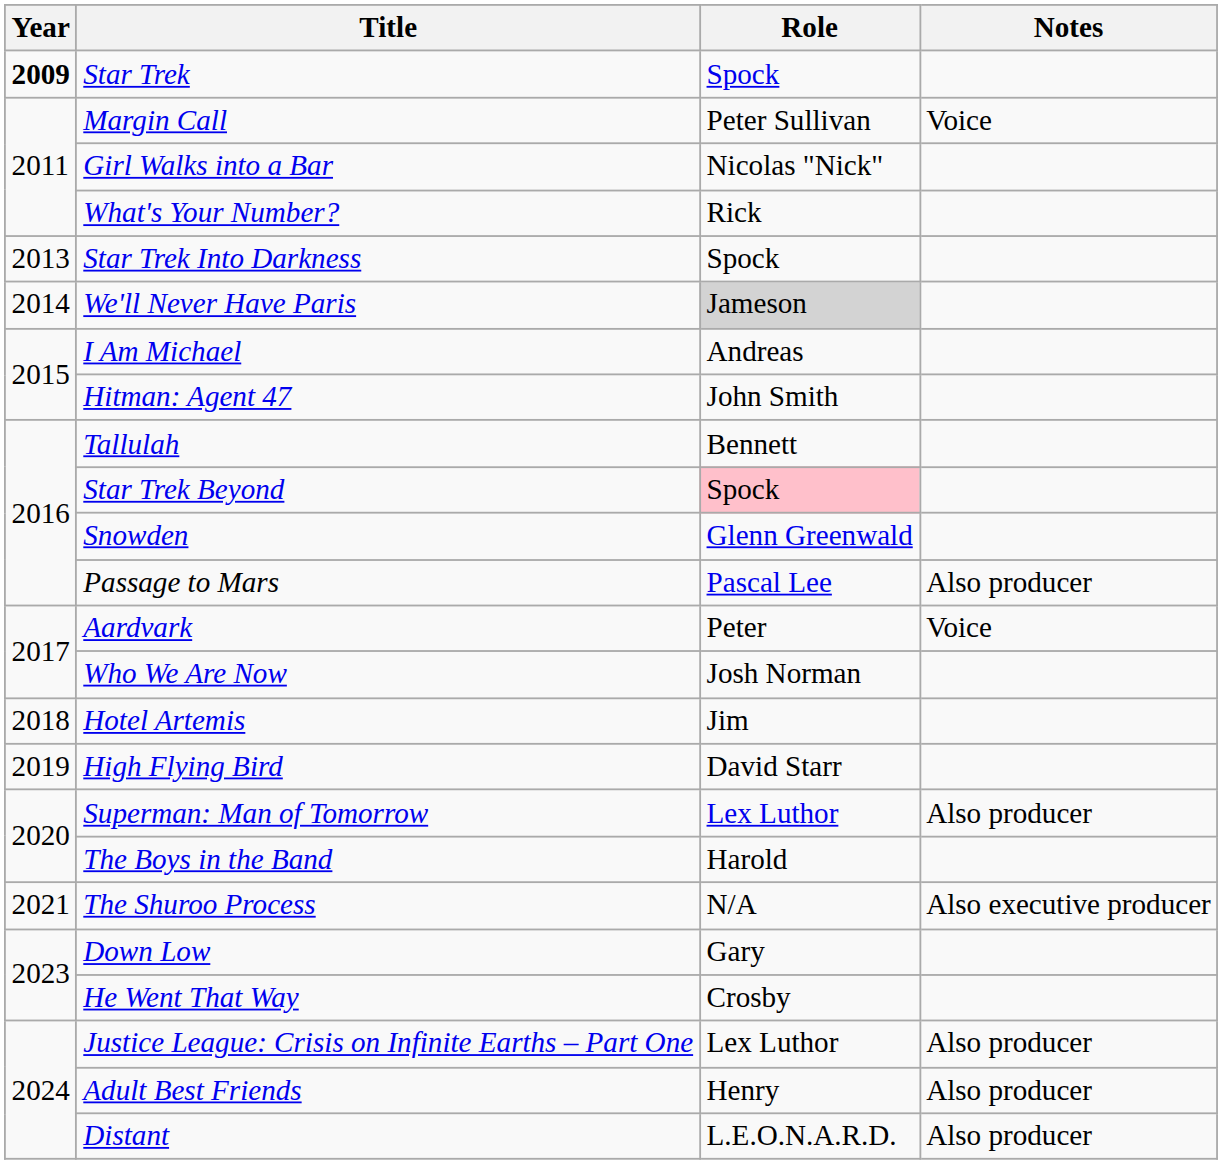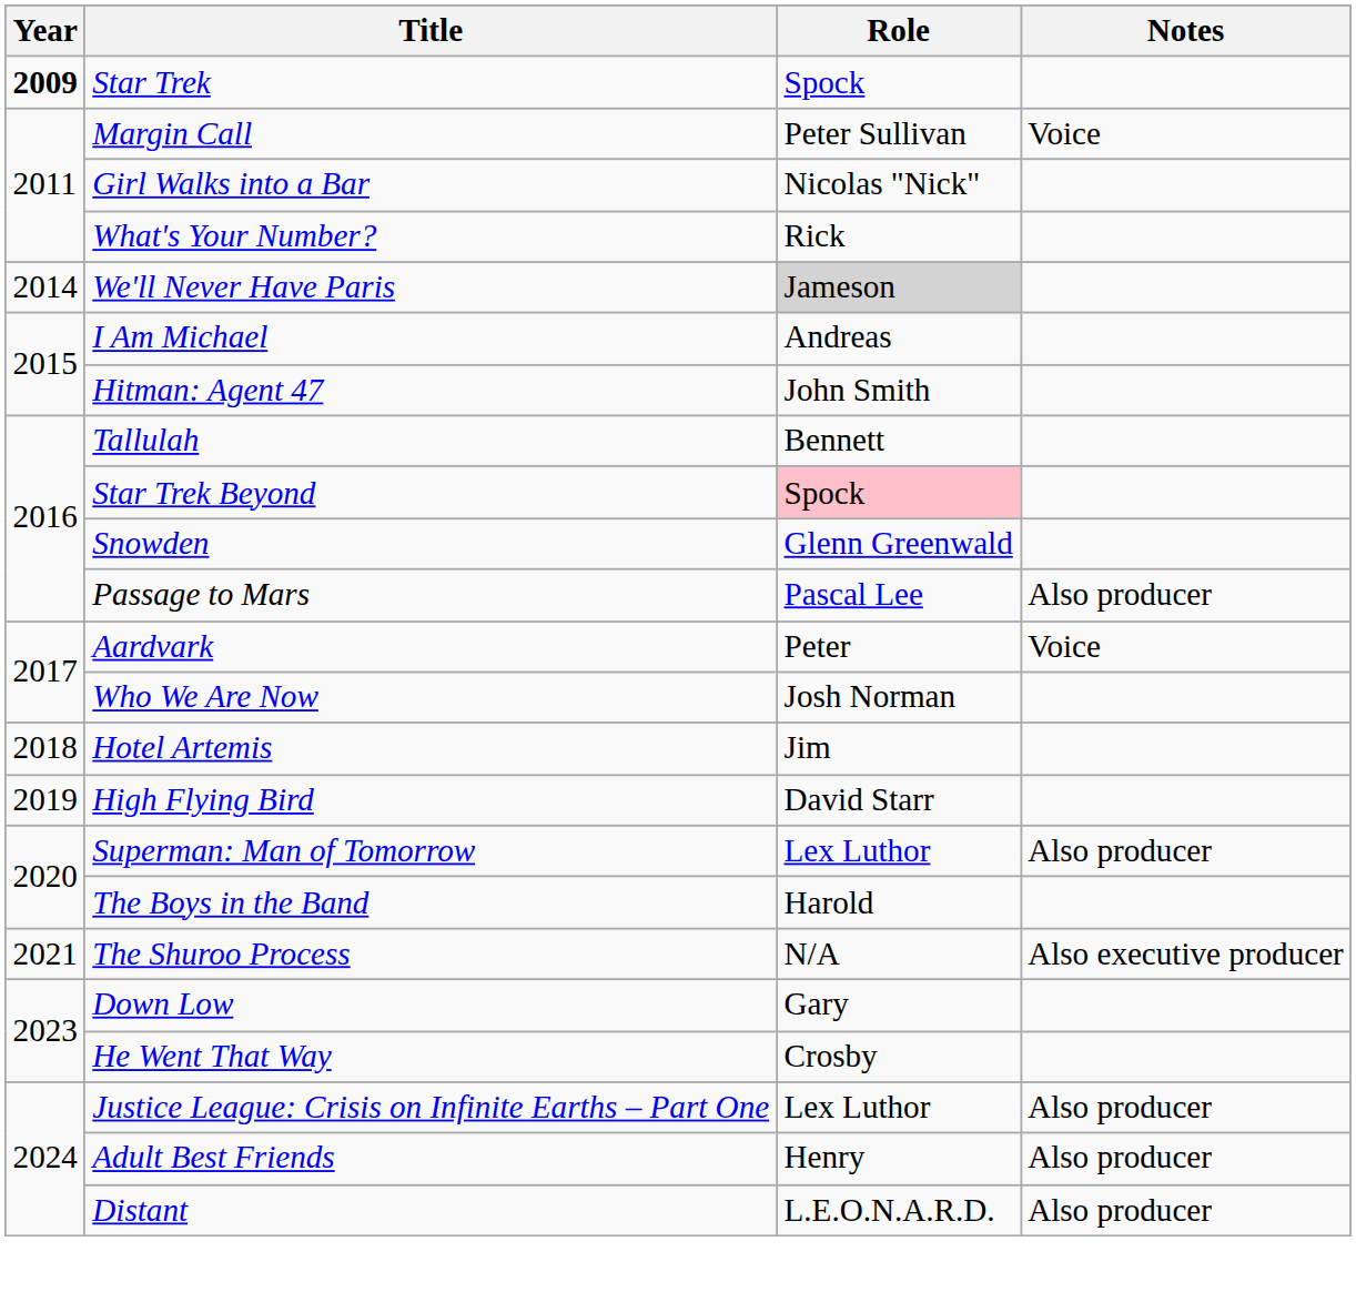- row: 2013 | Star Trek Into Darkness | Spock
